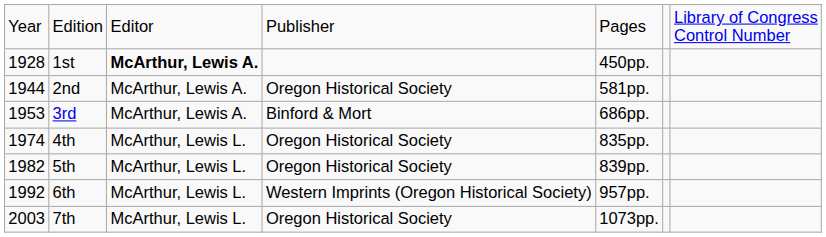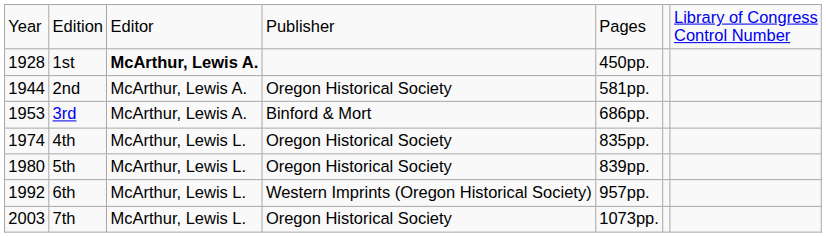5th | column 1: 1982 -> 1980
